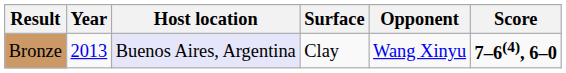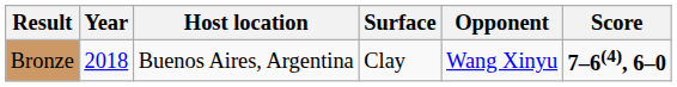Bronze | Year: 2013 -> 2018
Bronze | Host location: lavender background -> no background
